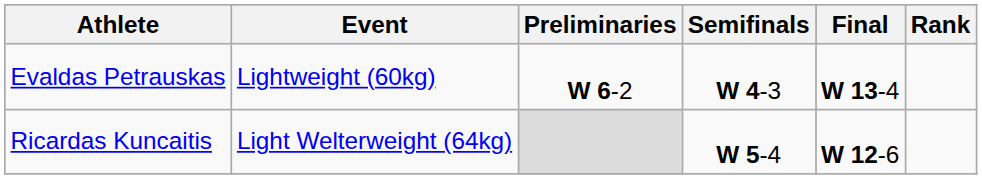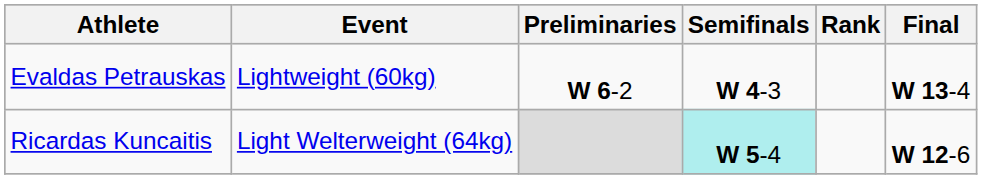columns swapped: Final <-> Rank
Ricardas Kuncaitis | Semifinals: no background -> paleturquoise background
